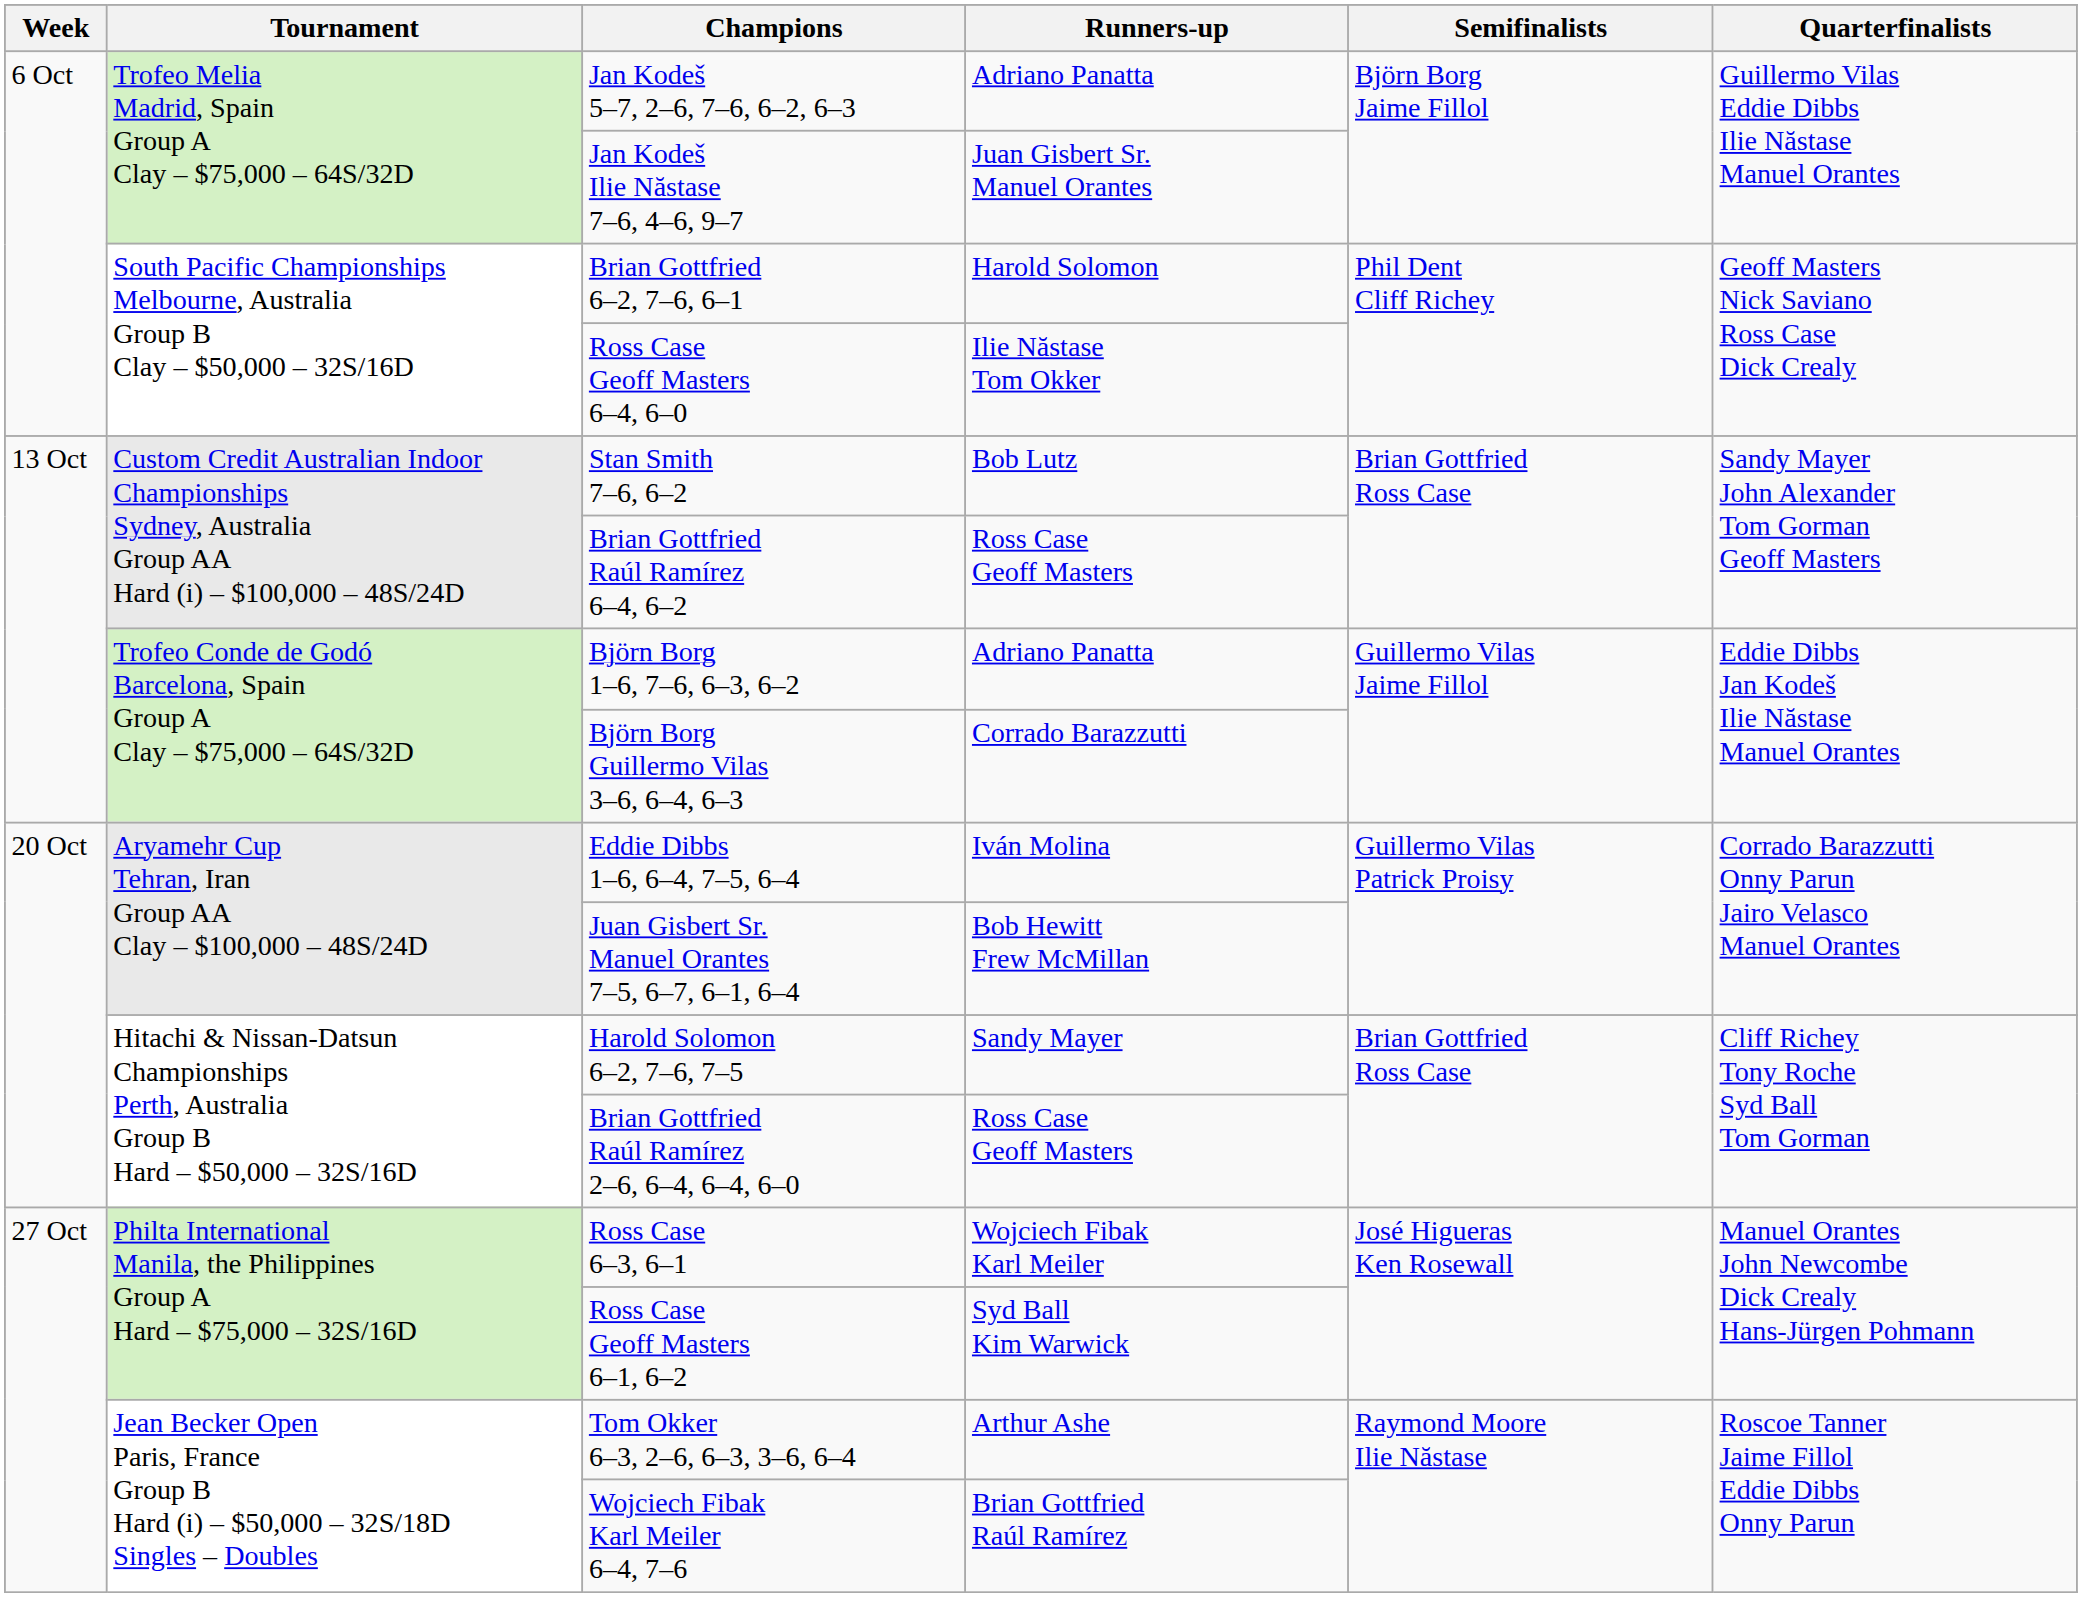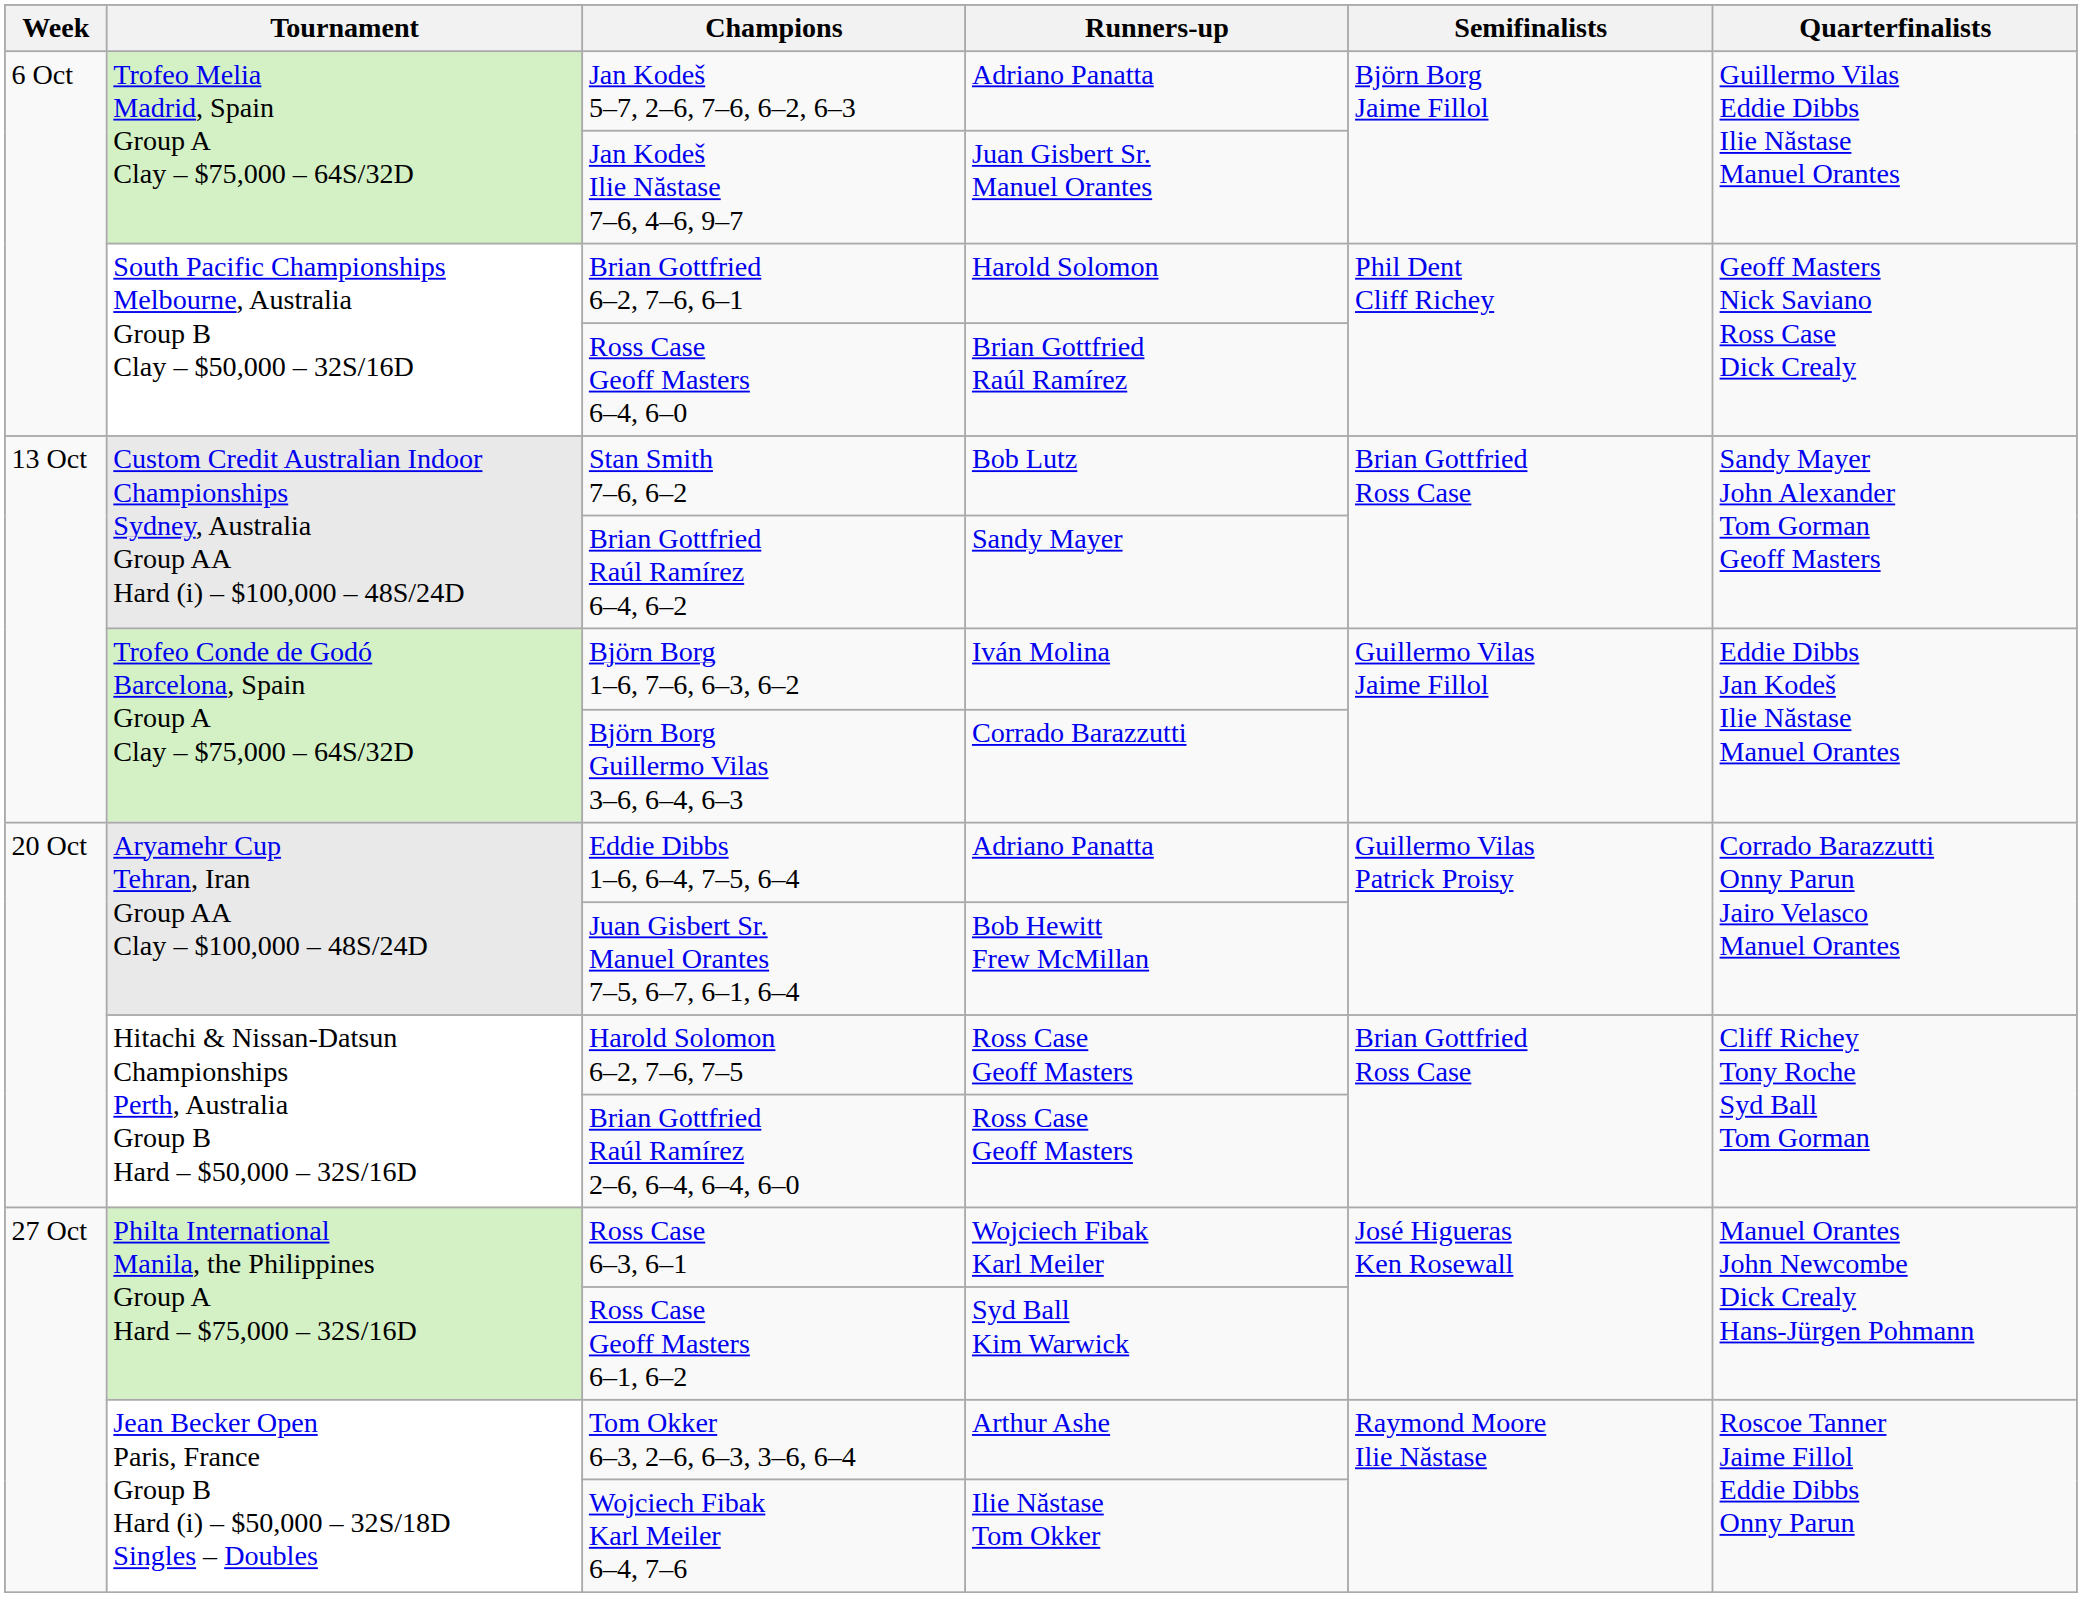Ross Case Geoff Masters 6–4, 6–0 | Runners-up: Ilie Năstase Tom Okker -> Brian Gottfried Raúl Ramírez
Brian Gottfried Raúl Ramírez 6–4, 6–2 | Runners-up: Ross Case Geoff Masters -> Sandy Mayer
Björn Borg 1–6, 7–6, 6–3, 6–2 | Runners-up: Adriano Panatta -> Iván Molina
Eddie Dibbs 1–6, 6–4, 7–5, 6–4 | Runners-up: Iván Molina -> Adriano Panatta
Harold Solomon 6–2, 7–6, 7–5 | Runners-up: Sandy Mayer -> Ross Case Geoff Masters
Wojciech Fibak Karl Meiler 6–4, 7–6 | Runners-up: Brian Gottfried Raúl Ramírez -> Ilie Năstase Tom Okker
